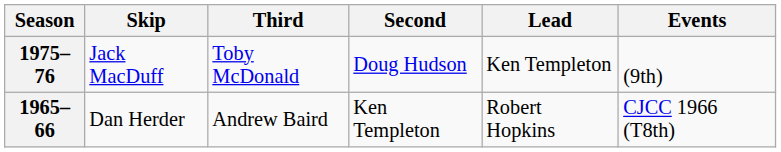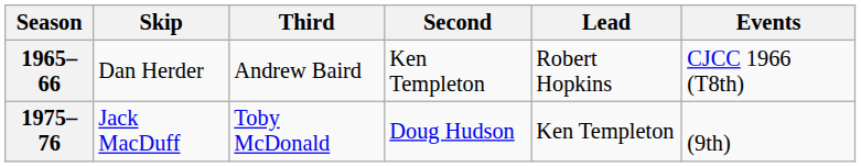rows swapped: 1965–66 <-> 1975–76
